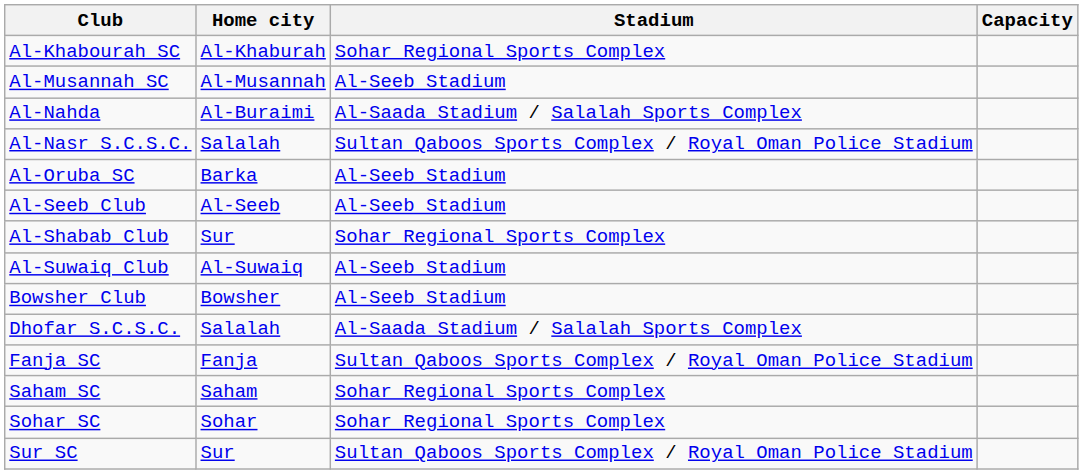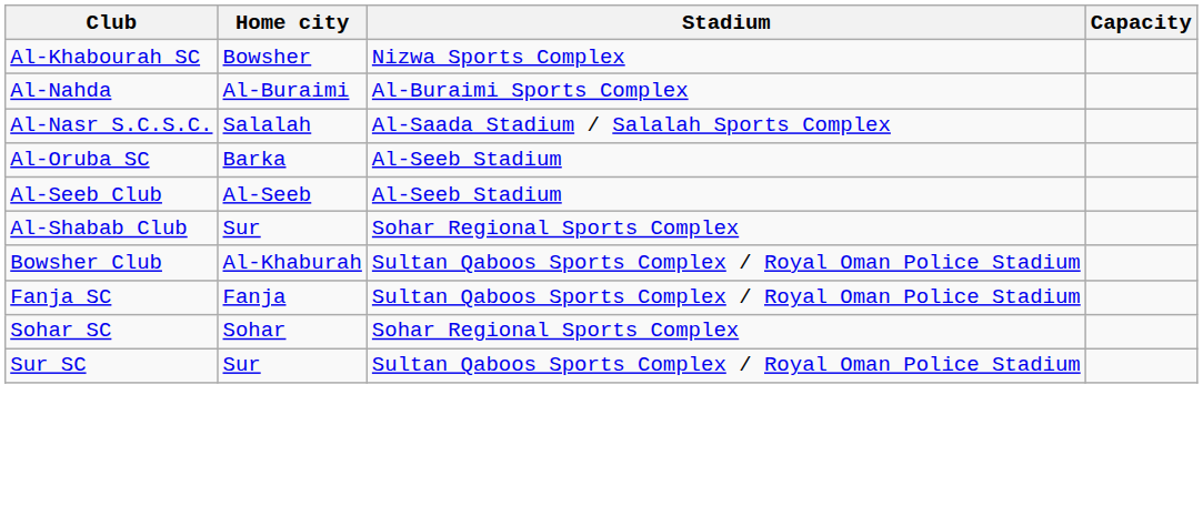Al-Khabourah SC | Home city: Al-Khaburah -> Bowsher
Al-Khabourah SC | Stadium: Sohar Regional Sports Complex -> Nizwa Sports Complex
- row: Al-Musannah SC | Al-Musannah | Al-Seeb Stadium
Al-Nahda | Stadium: Al-Saada Stadium / Salalah Sports Complex -> Al-Buraimi Sports Complex
Al-Nasr S.C.S.C. | Stadium: Sultan Qaboos Sports Complex / Royal Oman Police Stadium -> Al-Saada Stadium / Salalah Sports Complex
- row: Al-Suwaiq Club | Al-Suwaiq | Al-Seeb Stadium
Bowsher Club | Home city: Bowsher -> Al-Khaburah
Bowsher Club | Stadium: Al-Seeb Stadium -> Sultan Qaboos Sports Complex / Royal Oman Police Stadium
- row: Dhofar S.C.S.C. | Salalah | Al-Saada Stadium / Salalah Sports Complex
- row: Saham SC | Saham | Sohar Regional Sports Complex
